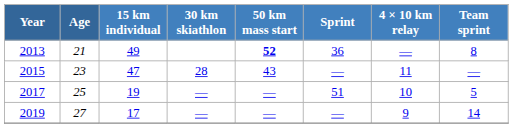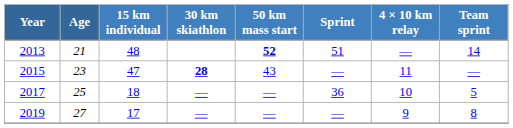2013 | 15 km individual: 49 -> 48
2013 | Sprint: 36 -> 51
2013 | Team sprint: 8 -> 14
2015 | 30 km skiathlon: normal -> bold
2017 | 15 km individual: 19 -> 18
2017 | Sprint: 51 -> 36
2019 | Team sprint: 14 -> 8
